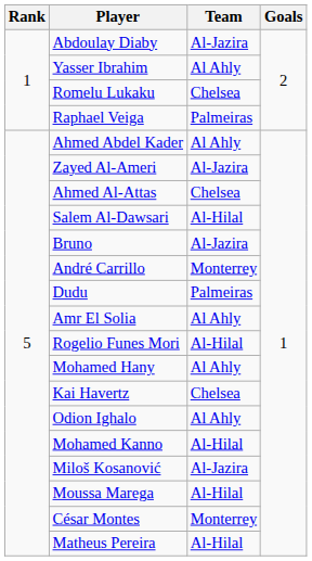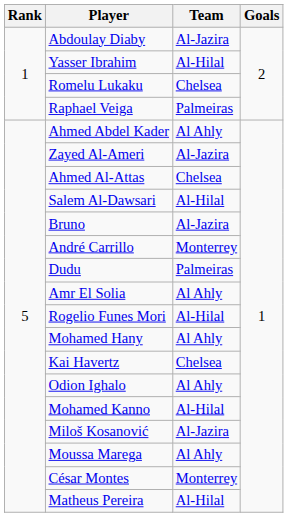Yasser Ibrahim | Team: Al Ahly -> Al-Hilal
Moussa Marega | Team: Al-Hilal -> Al Ahly
